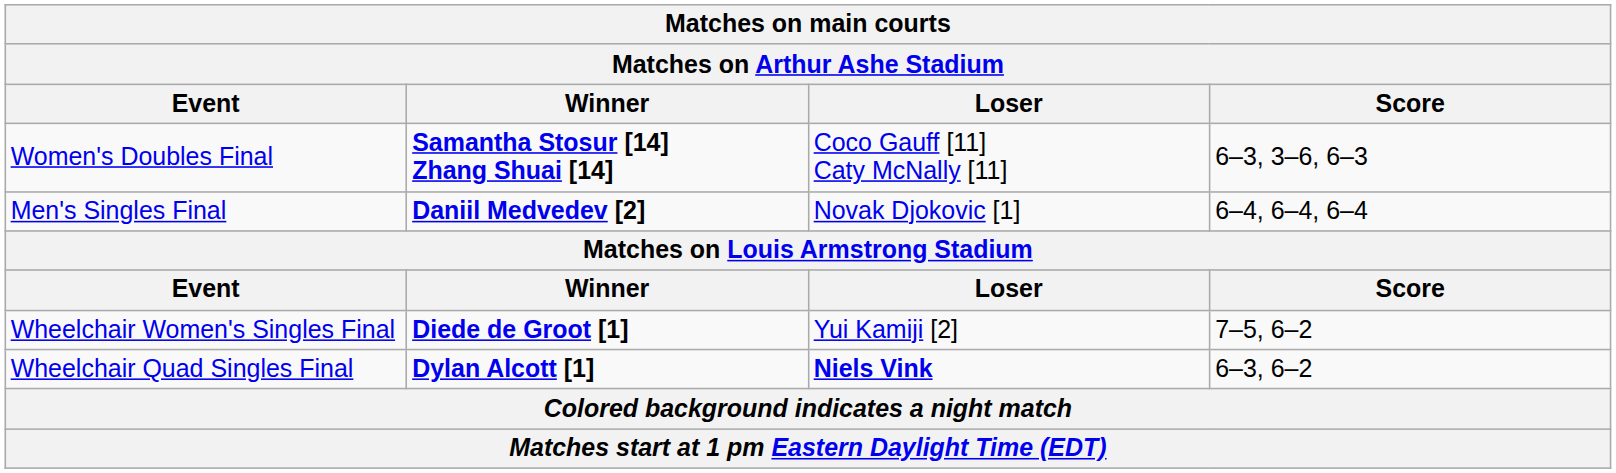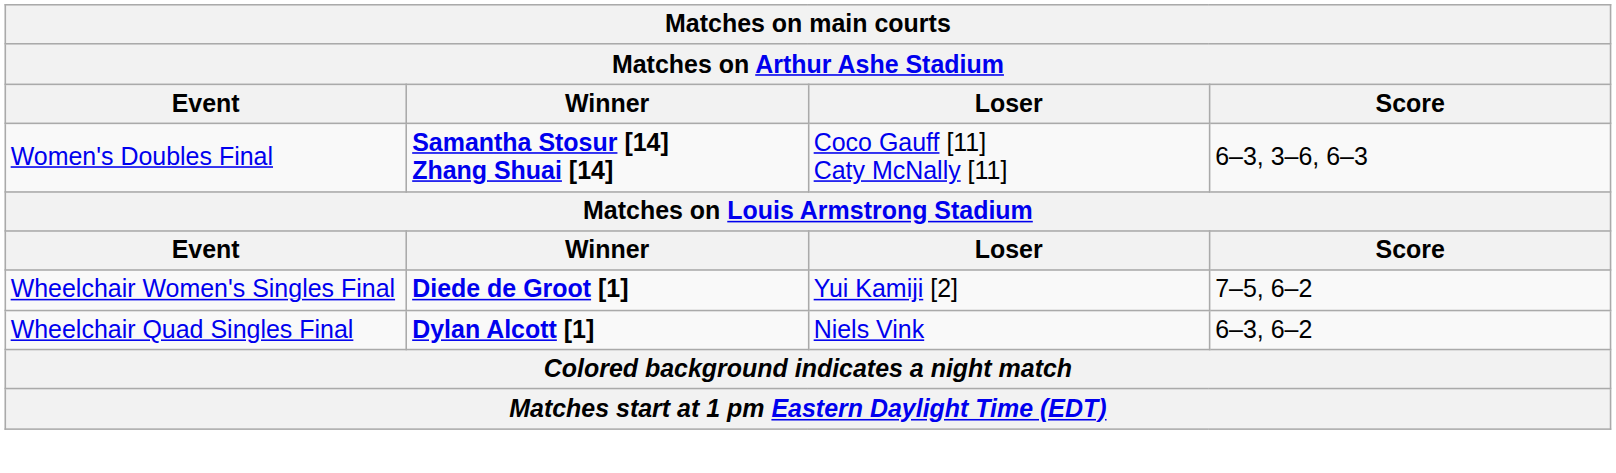- row: Men's Singles Final | Daniil Medvedev [2] | Novak Djokovic [1] | 6–4, 6–4, 6–4
Wheelchair Quad Singles Final | Loser: bold -> normal
